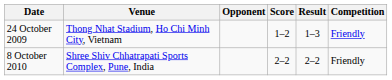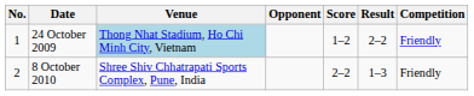+ column: No. | 1 | 2
24 October 2009 | Venue: no background -> lightblue background
24 October 2009 | Result: 1–3 -> 2–2
8 October 2010 | Result: 2–2 -> 1–3
